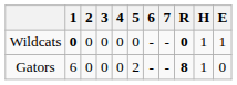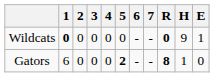Wildcats | H: 1 -> 9
Gators | 5: normal -> bold
